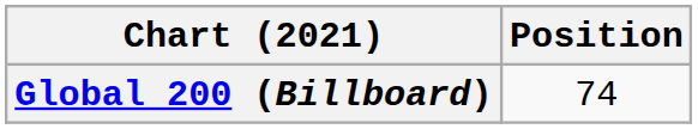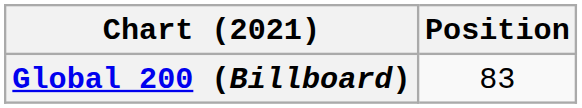Global 200 (Billboard) | Position: 74 -> 83
